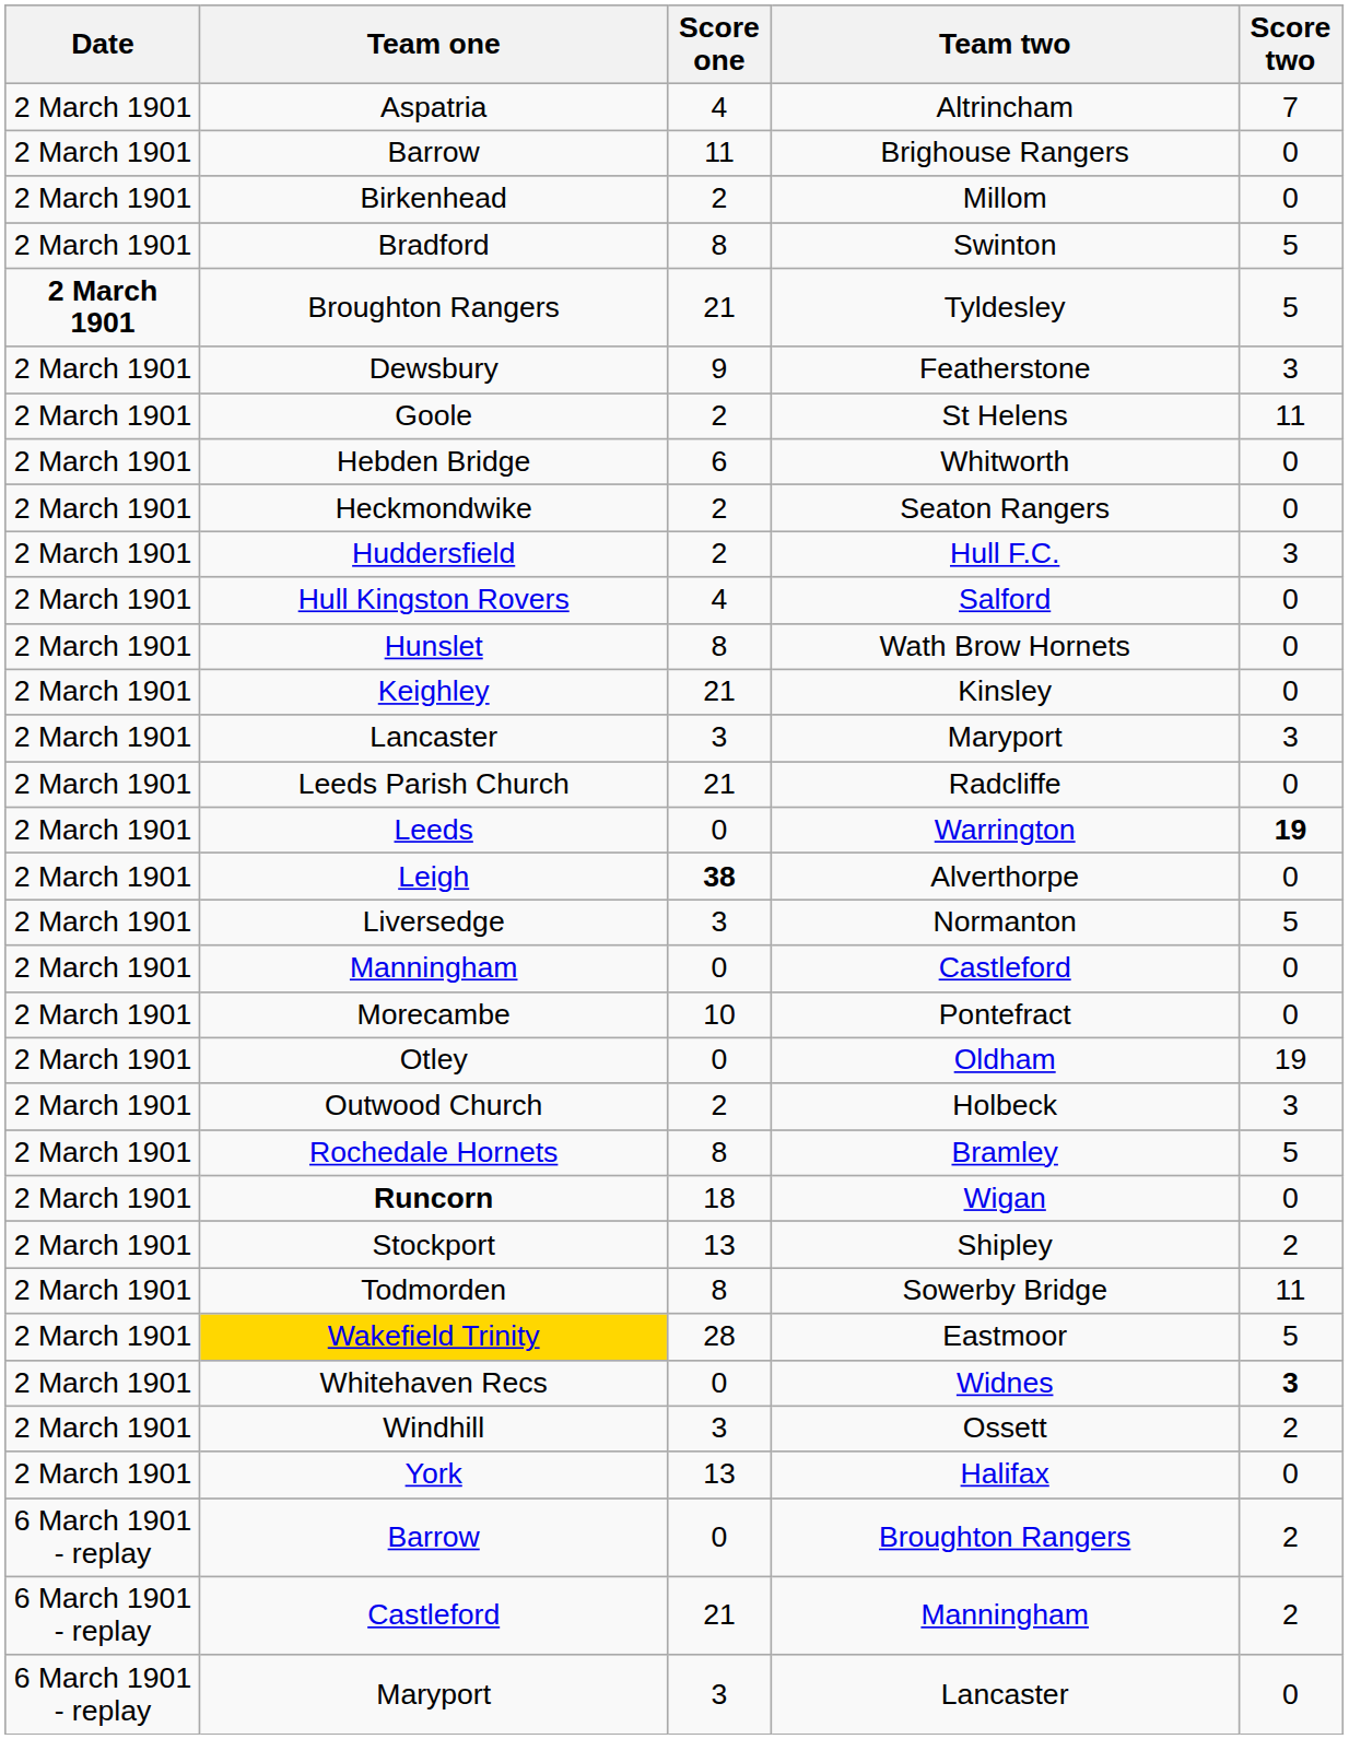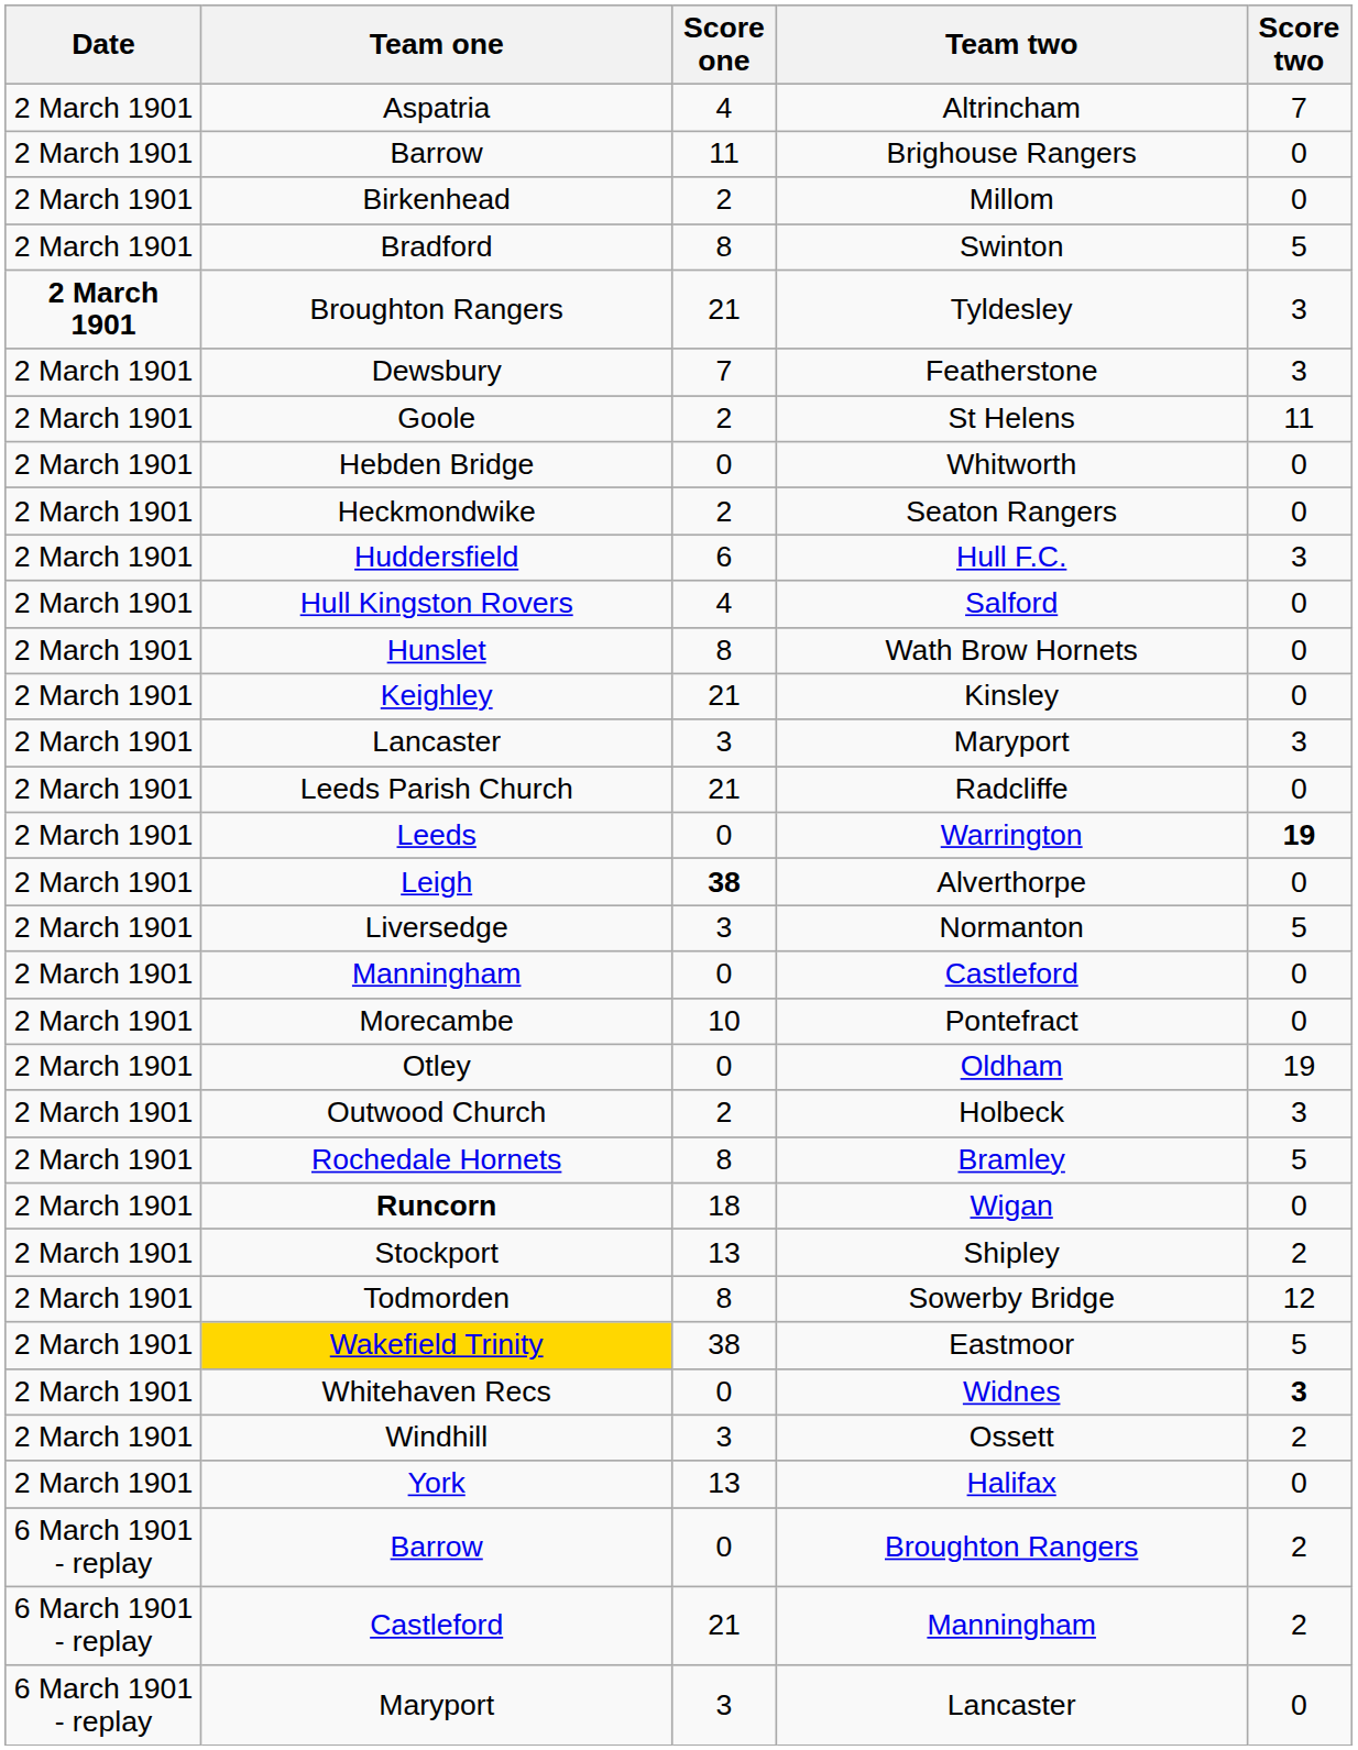Tyldesley | Score two: 5 -> 3
Featherstone | Score one: 9 -> 7
Whitworth | Score one: 6 -> 0
Hull F.C. | Score one: 2 -> 6
Sowerby Bridge | Score two: 11 -> 12
Eastmoor | Score one: 28 -> 38
